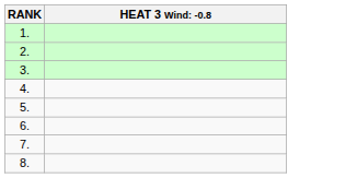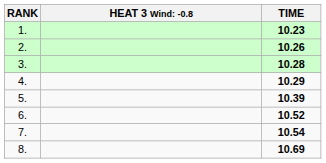+ column: TIME | 10.23 | 10.26 | 10.28 | 10.29 | 10.39 | 10.52 | 10.54 | 10.69
